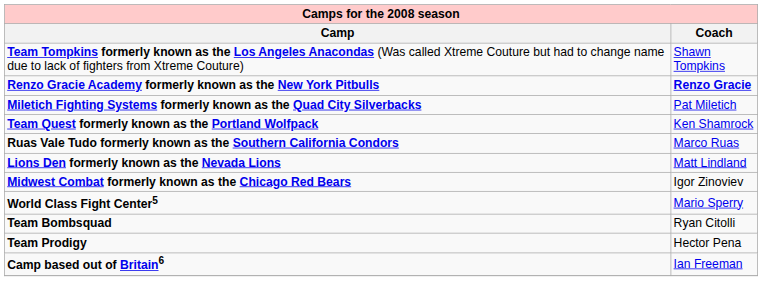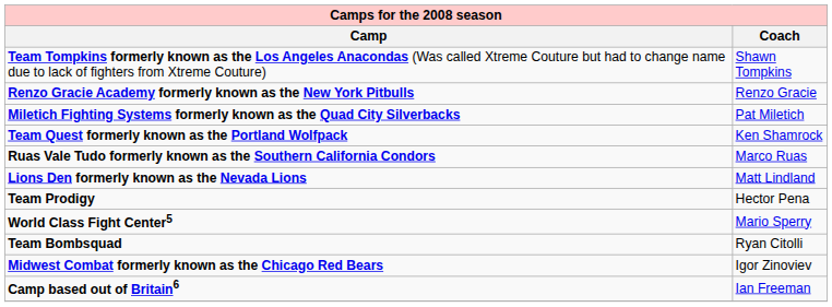Renzo Gracie Academy formerly known as the New York Pitbulls | Coach: bold -> normal
rows swapped: Midwest Combat formerly known as the Chicago Red Bears <-> Team Prodigy
